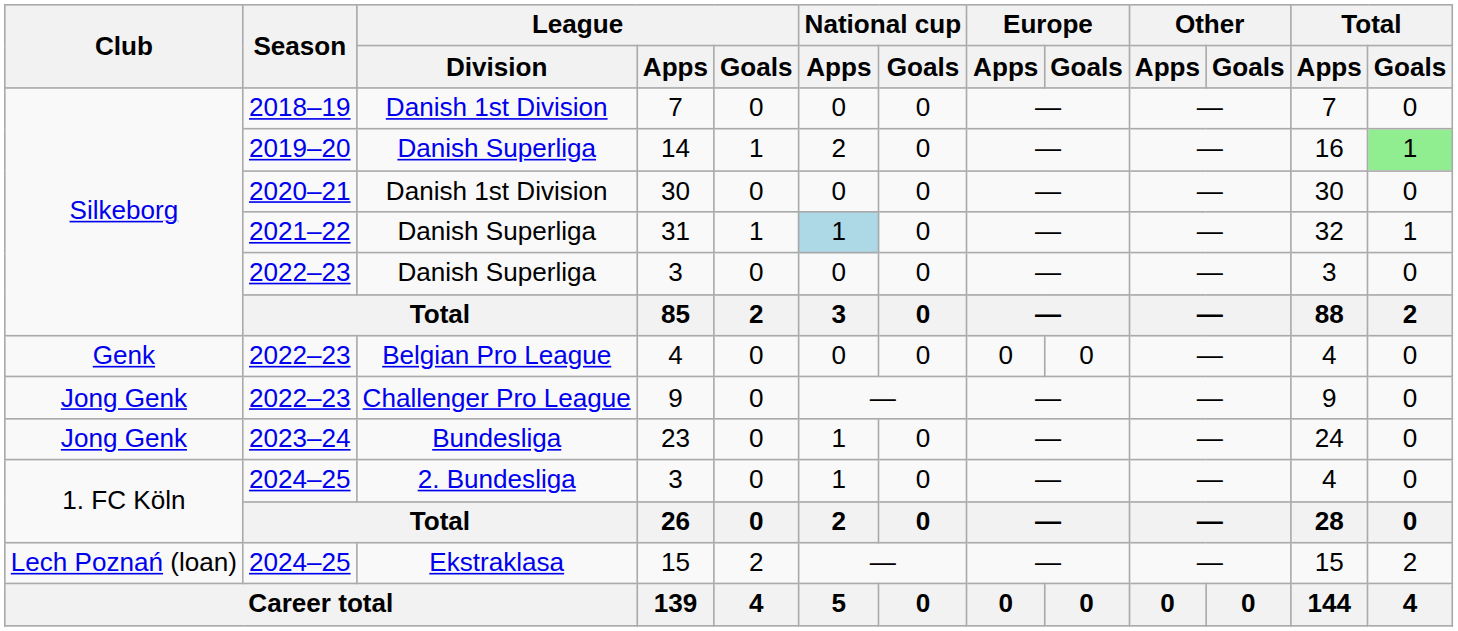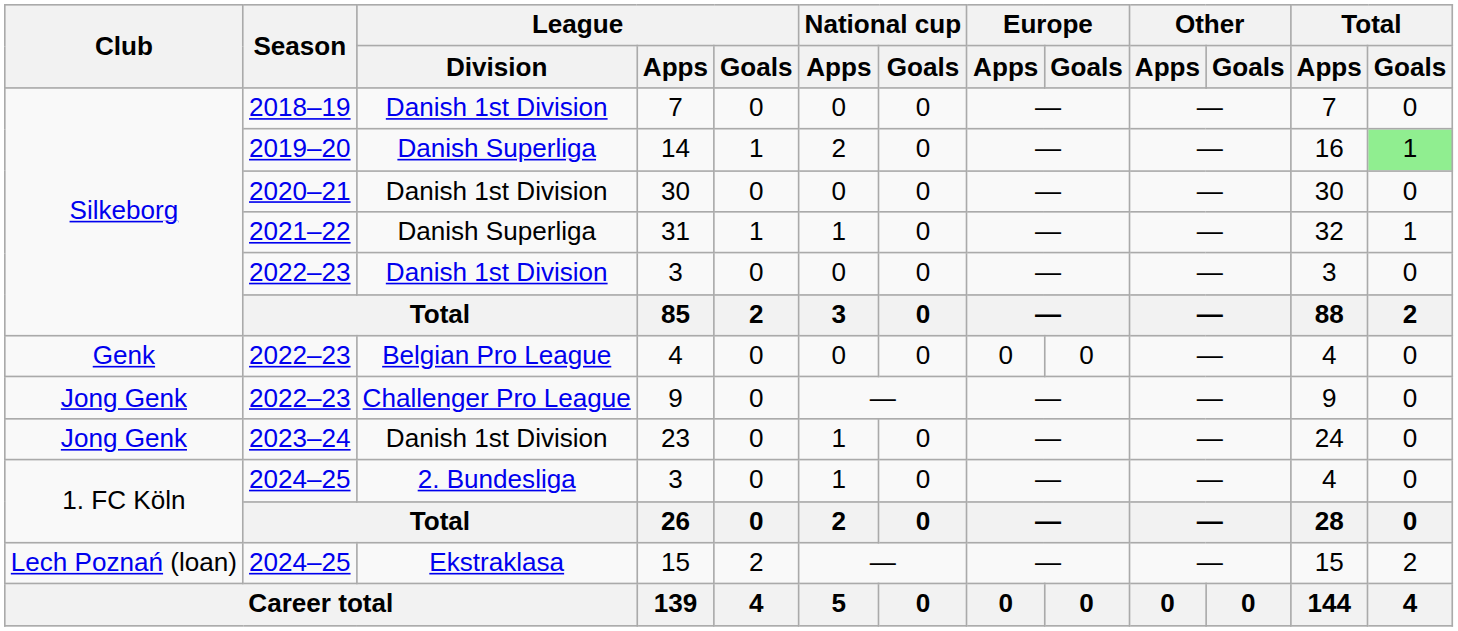31 | National cup / Apps: lightblue background -> no background
2022–23 / 3 | League / Division: Danish Superliga -> Danish 1st Division
23 | League / Division: Bundesliga -> Danish 1st Division
